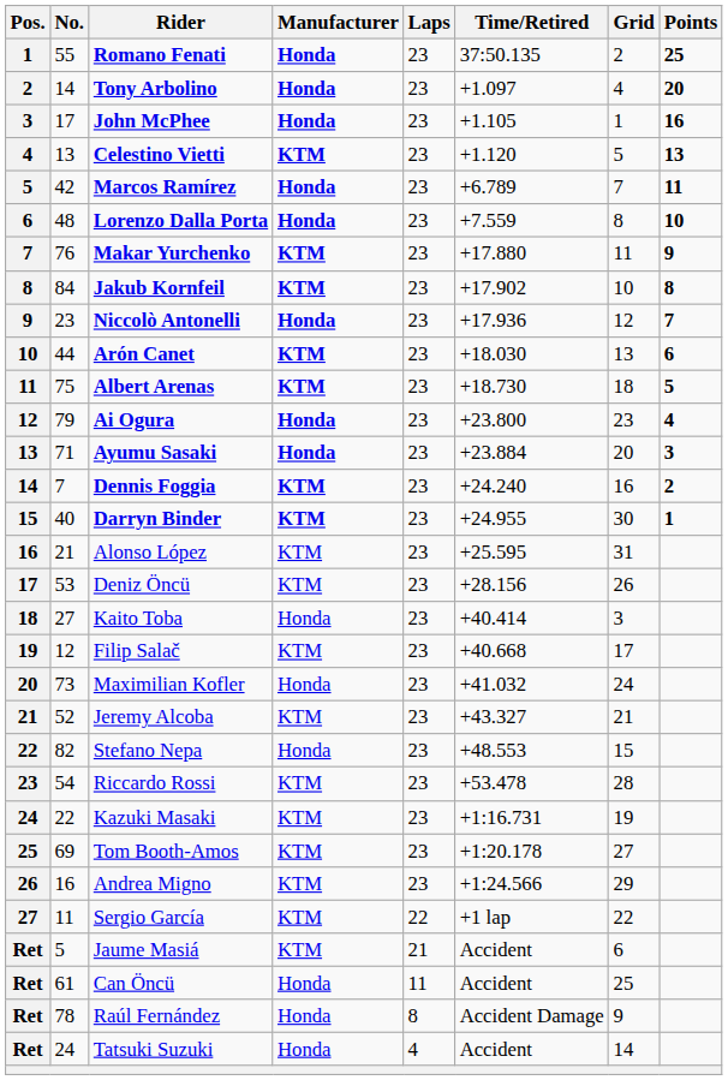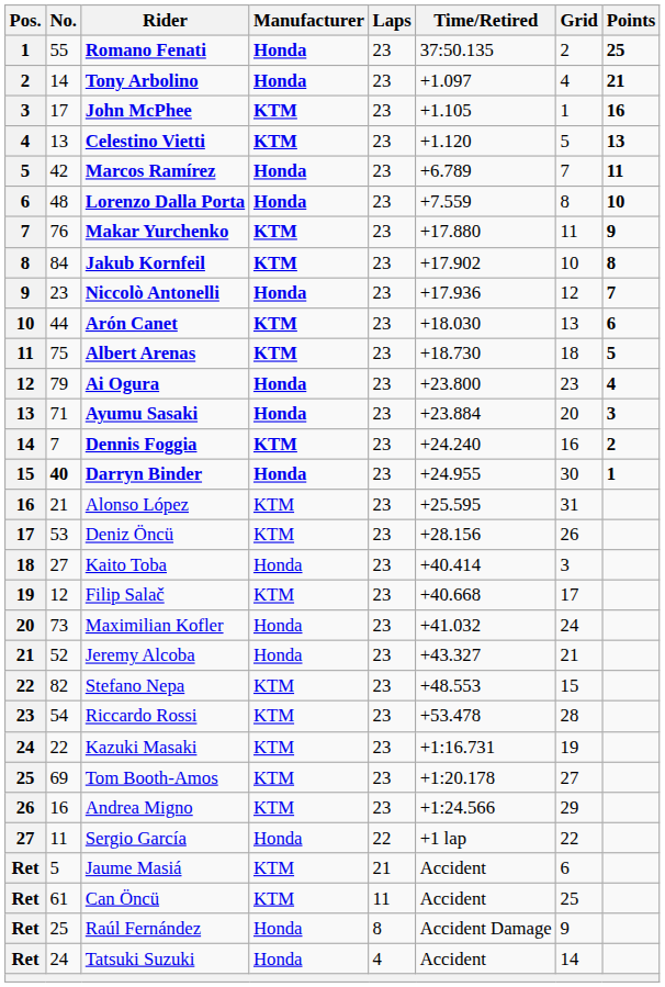Tony Arbolino | Points: 20 -> 21
John McPhee | Manufacturer: Honda -> KTM
Darryn Binder | No.: normal -> bold
Darryn Binder | Manufacturer: KTM -> Honda
Jeremy Alcoba | Manufacturer: KTM -> Honda
Stefano Nepa | Manufacturer: Honda -> KTM
Sergio García | Manufacturer: KTM -> Honda
Can Öncü | Manufacturer: Honda -> KTM
Raúl Fernández | No.: 78 -> 25
